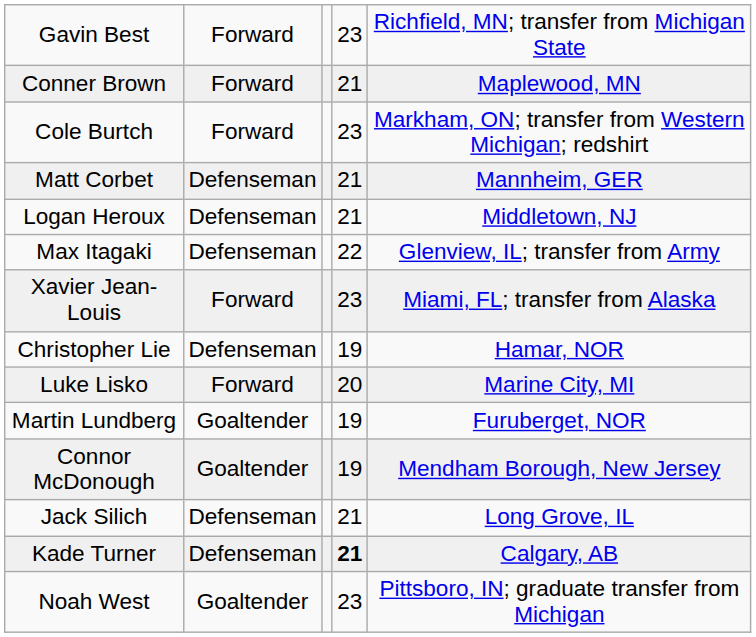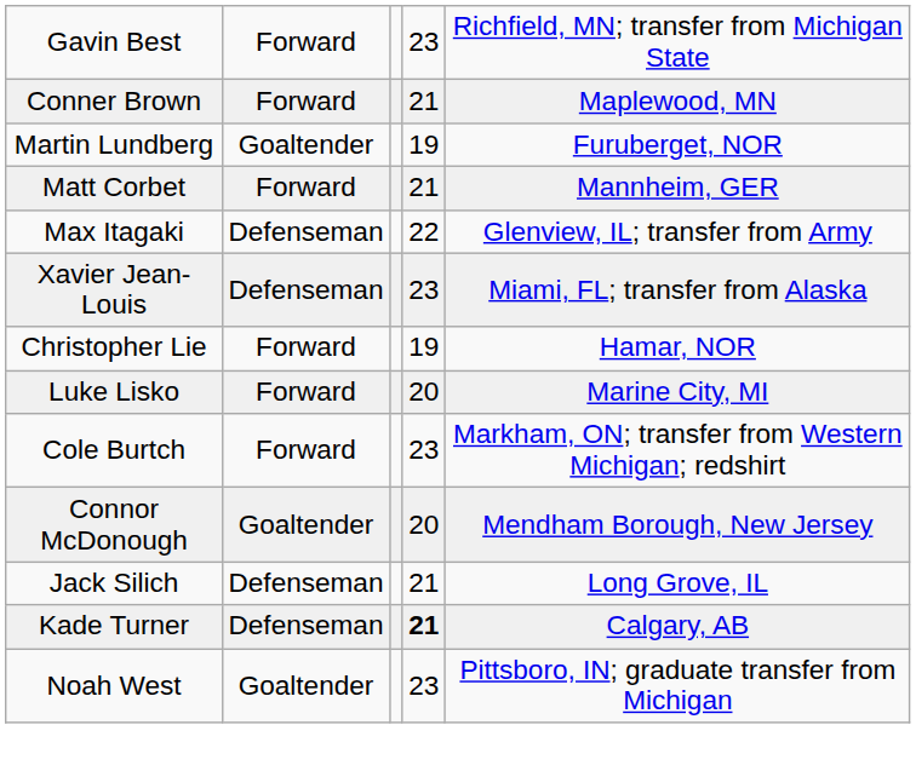rows swapped: Cole Burtch <-> Martin Lundberg
Matt Corbet | column 2: Defenseman -> Forward
- row: Logan Heroux | Defenseman | 21 | Middletown, NJ
Xavier Jean-Louis | column 2: Forward -> Defenseman
Christopher Lie | column 2: Defenseman -> Forward
Connor McDonough | column 4: 19 -> 20
